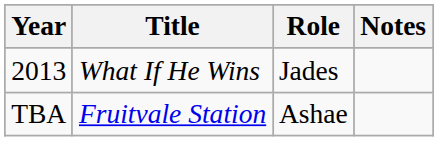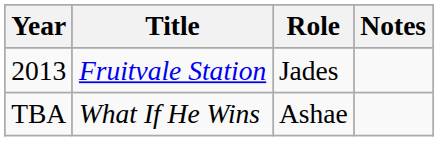2013 | Title: What If He Wins -> Fruitvale Station
TBA | Title: Fruitvale Station -> What If He Wins
